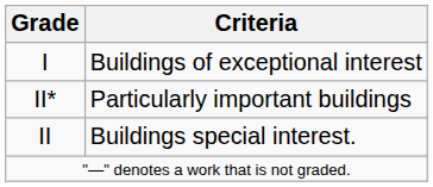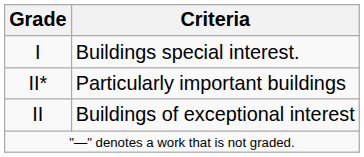I | Criteria: Buildings of exceptional interest -> Buildings special interest.
II | Criteria: Buildings special interest. -> Buildings of exceptional interest
